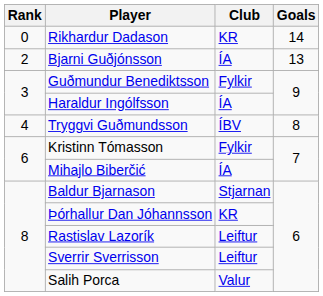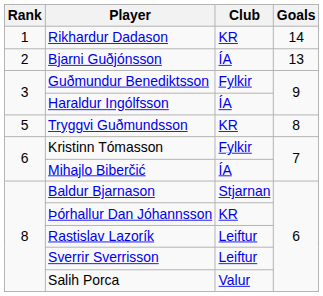Rikhardur Dadason | Rank: 0 -> 1
Tryggvi Guðmundsson | Rank: 4 -> 5
Tryggvi Guðmundsson | Club: ÍBV -> KR
